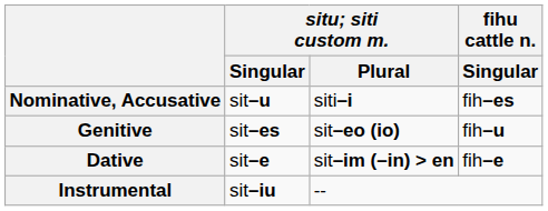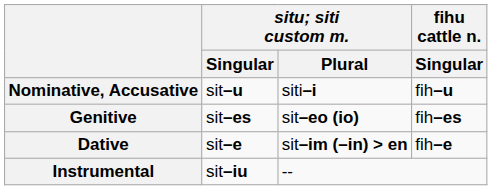Nominative, Accusative | fihu cattle n. / Singular: fih–es -> fih–u
Genitive | fihu cattle n. / Singular: fih–u -> fih–es
